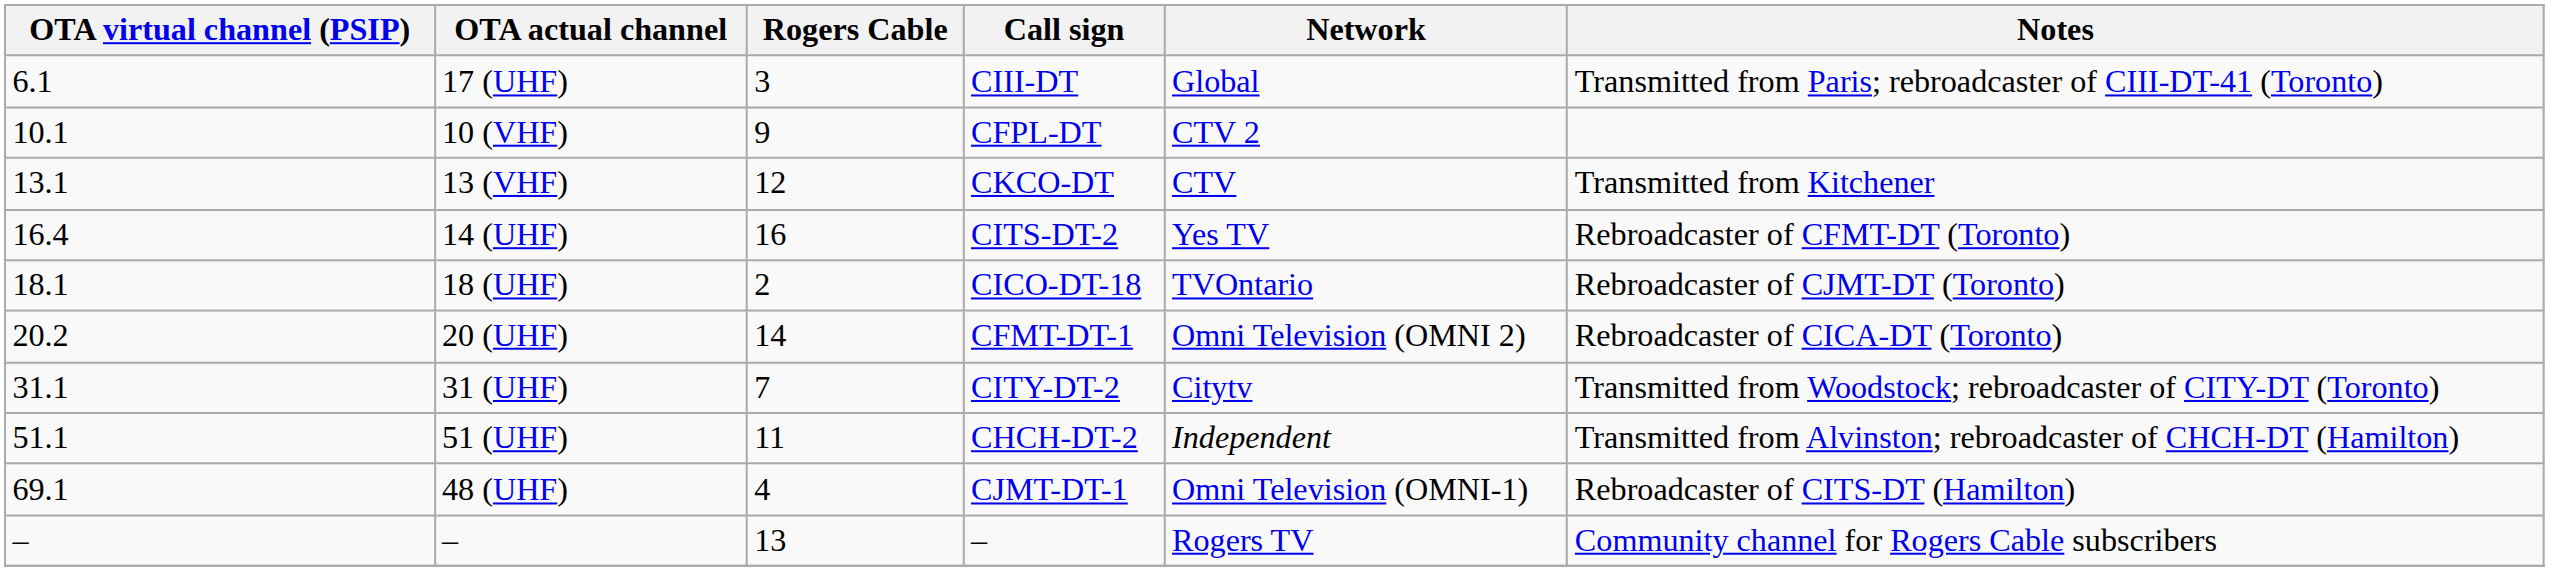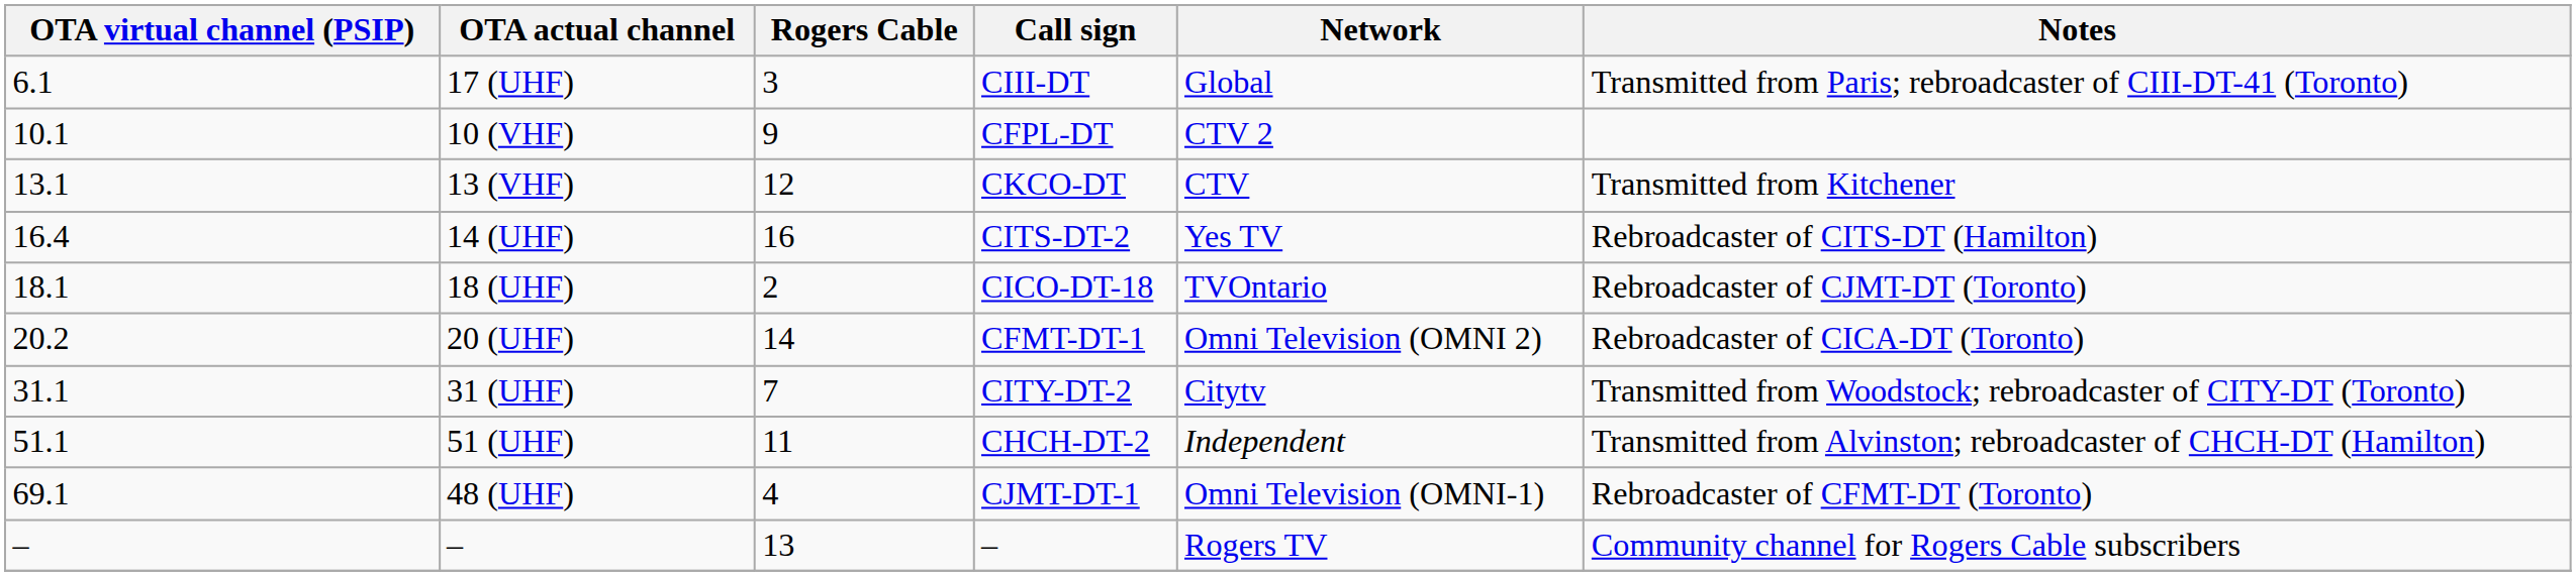14 (UHF) | Notes: Rebroadcaster of CFMT-DT (Toronto) -> Rebroadcaster of CITS-DT (Hamilton)
48 (UHF) | Notes: Rebroadcaster of CITS-DT (Hamilton) -> Rebroadcaster of CFMT-DT (Toronto)
